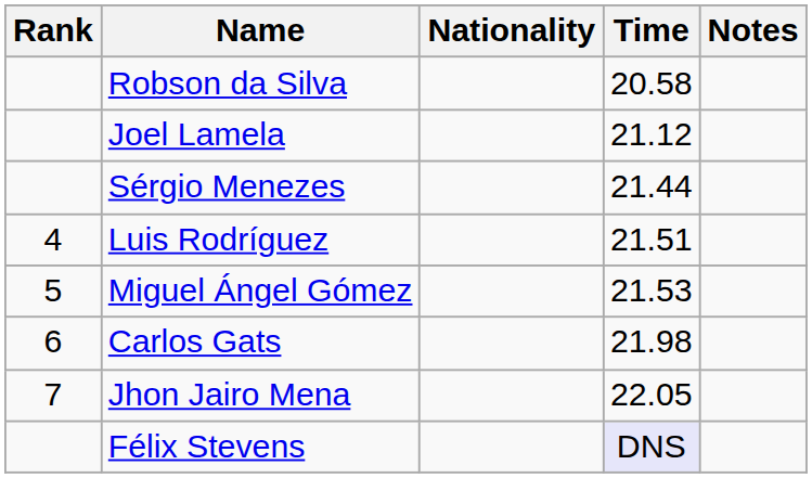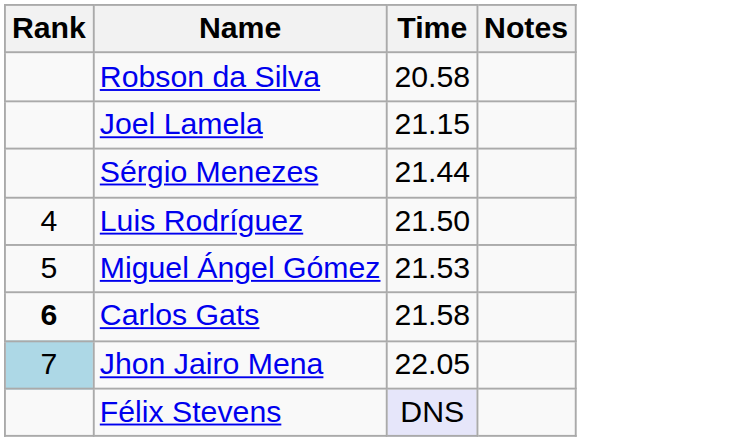- column: Nationality
Joel Lamela | Time: 21.12 -> 21.15
Luis Rodríguez | Time: 21.51 -> 21.50
Carlos Gats | Rank: normal -> bold
Carlos Gats | Time: 21.98 -> 21.58
Jhon Jairo Mena | Rank: no background -> lightblue background
